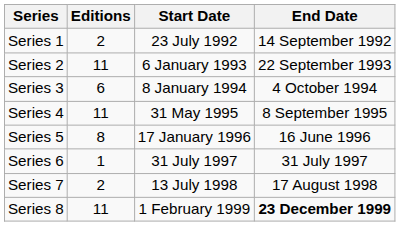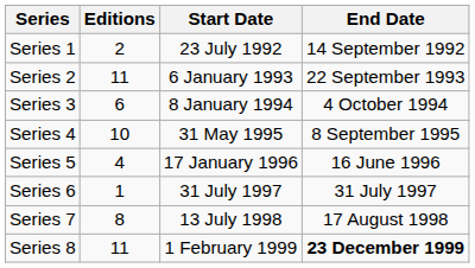Series 4 | Editions: 11 -> 10
Series 5 | Editions: 8 -> 4
Series 7 | Editions: 2 -> 8
